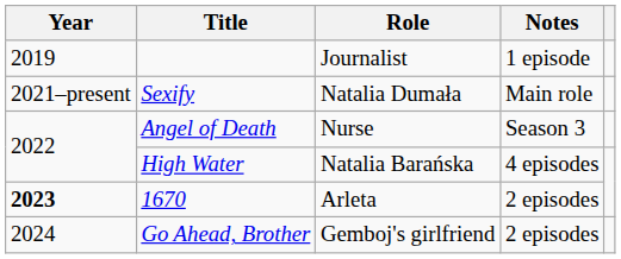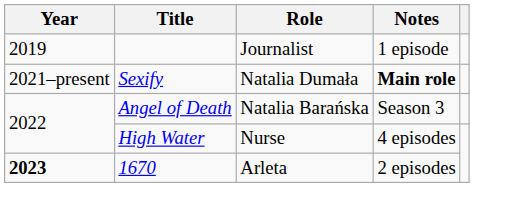Sexify | Notes: normal -> bold
Angel of Death | Role: Nurse -> Natalia Barańska
High Water | Role: Natalia Barańska -> Nurse
- row: 2024 | Go Ahead, Brother | Gemboj's girlfriend | 2 episodes
